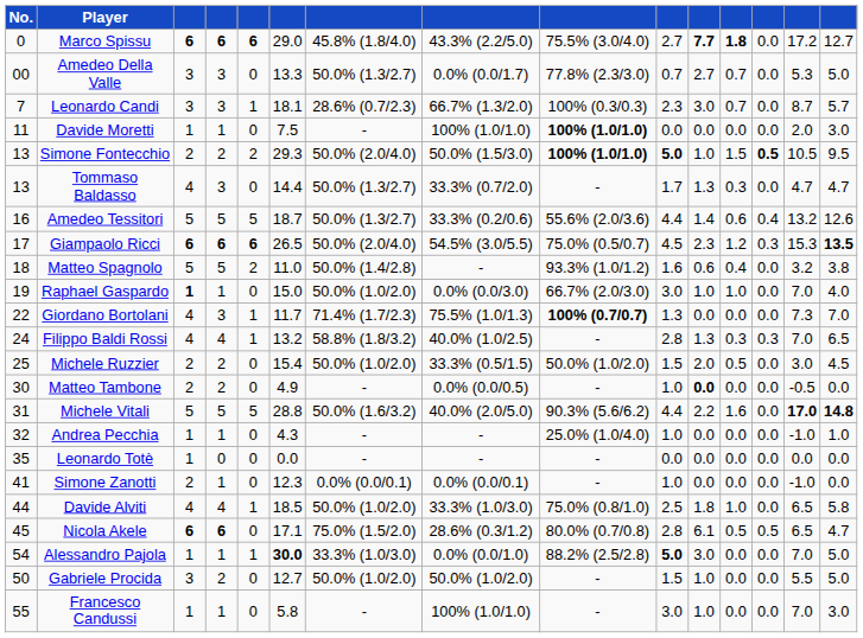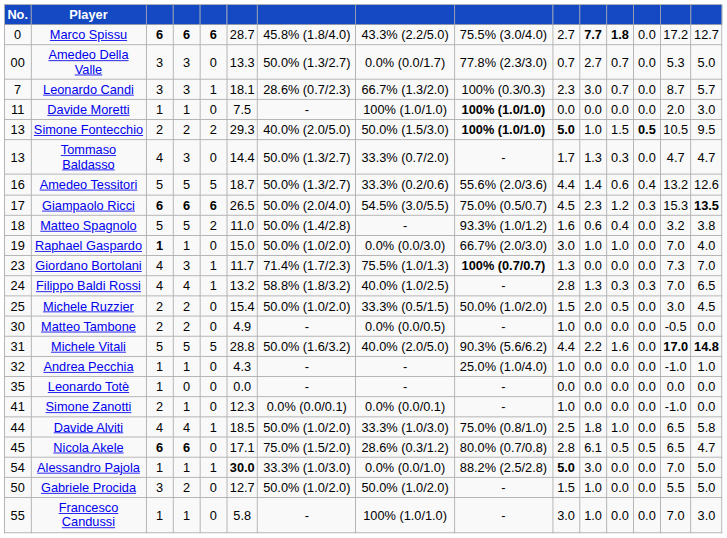Marco Spissu | column 6: 29.0 -> 28.7
Simone Fontecchio | column 7: 50.0% (2.0/4.0) -> 40.0% (2.0/5.0)
Giordano Bortolani | No.: 22 -> 23
Matteo Tambone | column 11: bold -> normal
